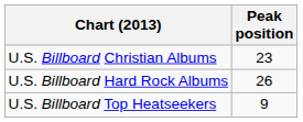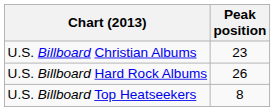U.S. Billboard Top Heatseekers | Peak position: 9 -> 8
